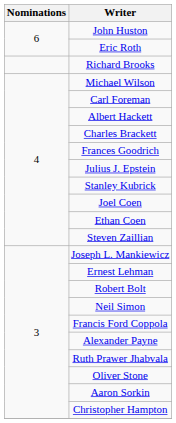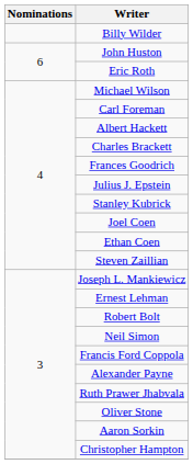+ row: Billy Wilder
- row: Richard Brooks
